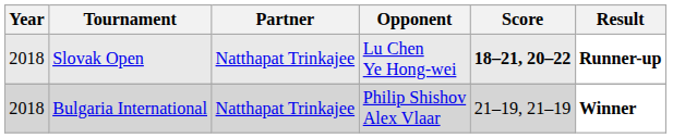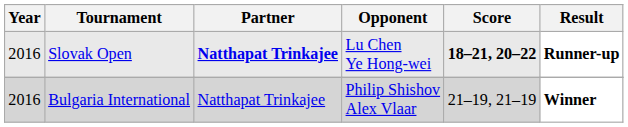Slovak Open | Year: 2018 -> 2016
Slovak Open | Partner: normal -> bold
Bulgaria International | Year: 2018 -> 2016
